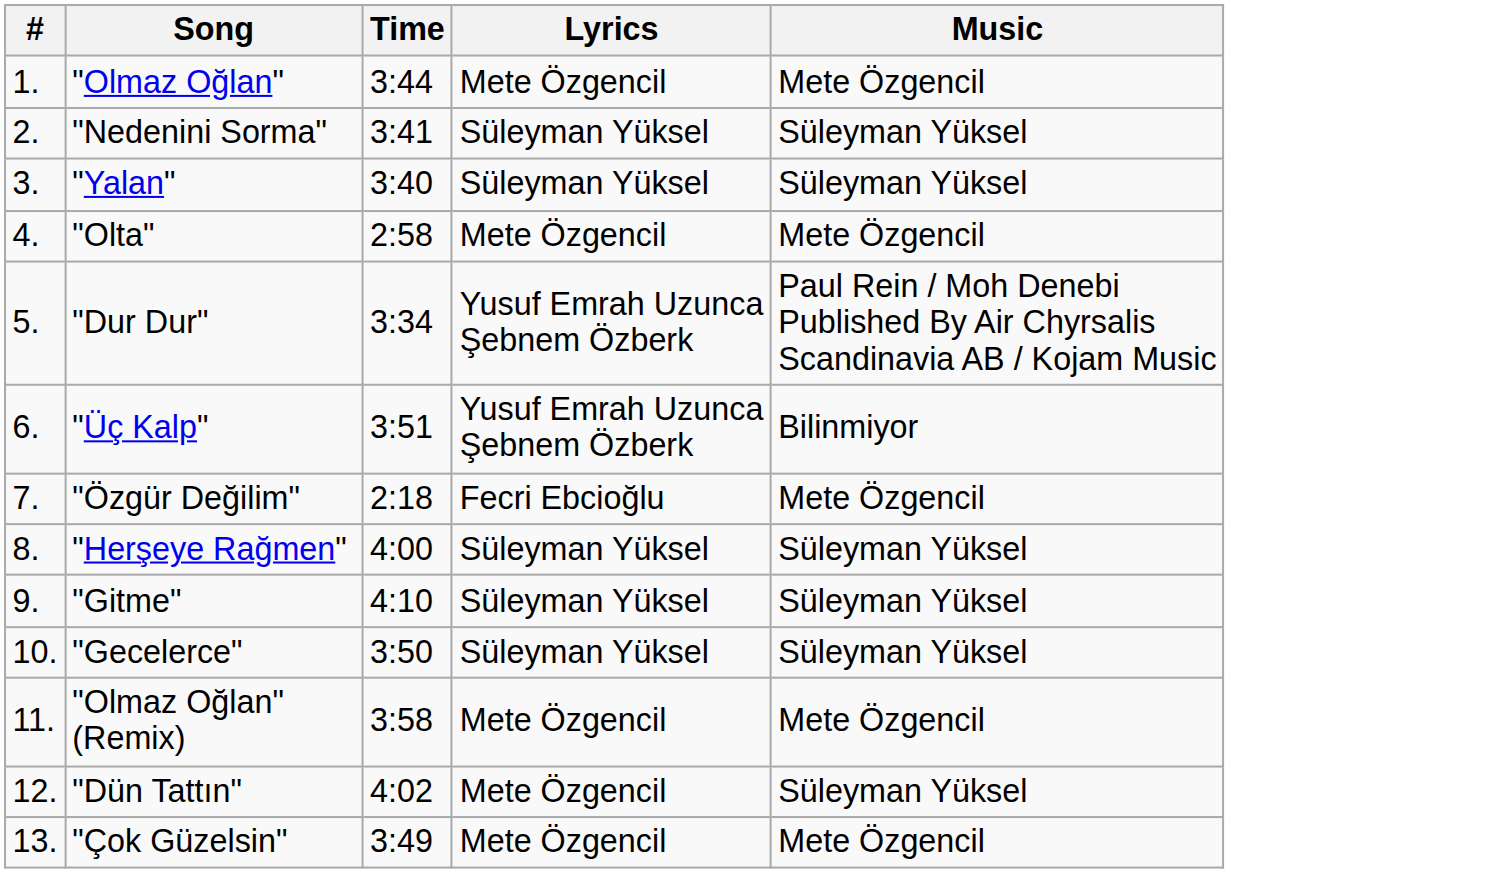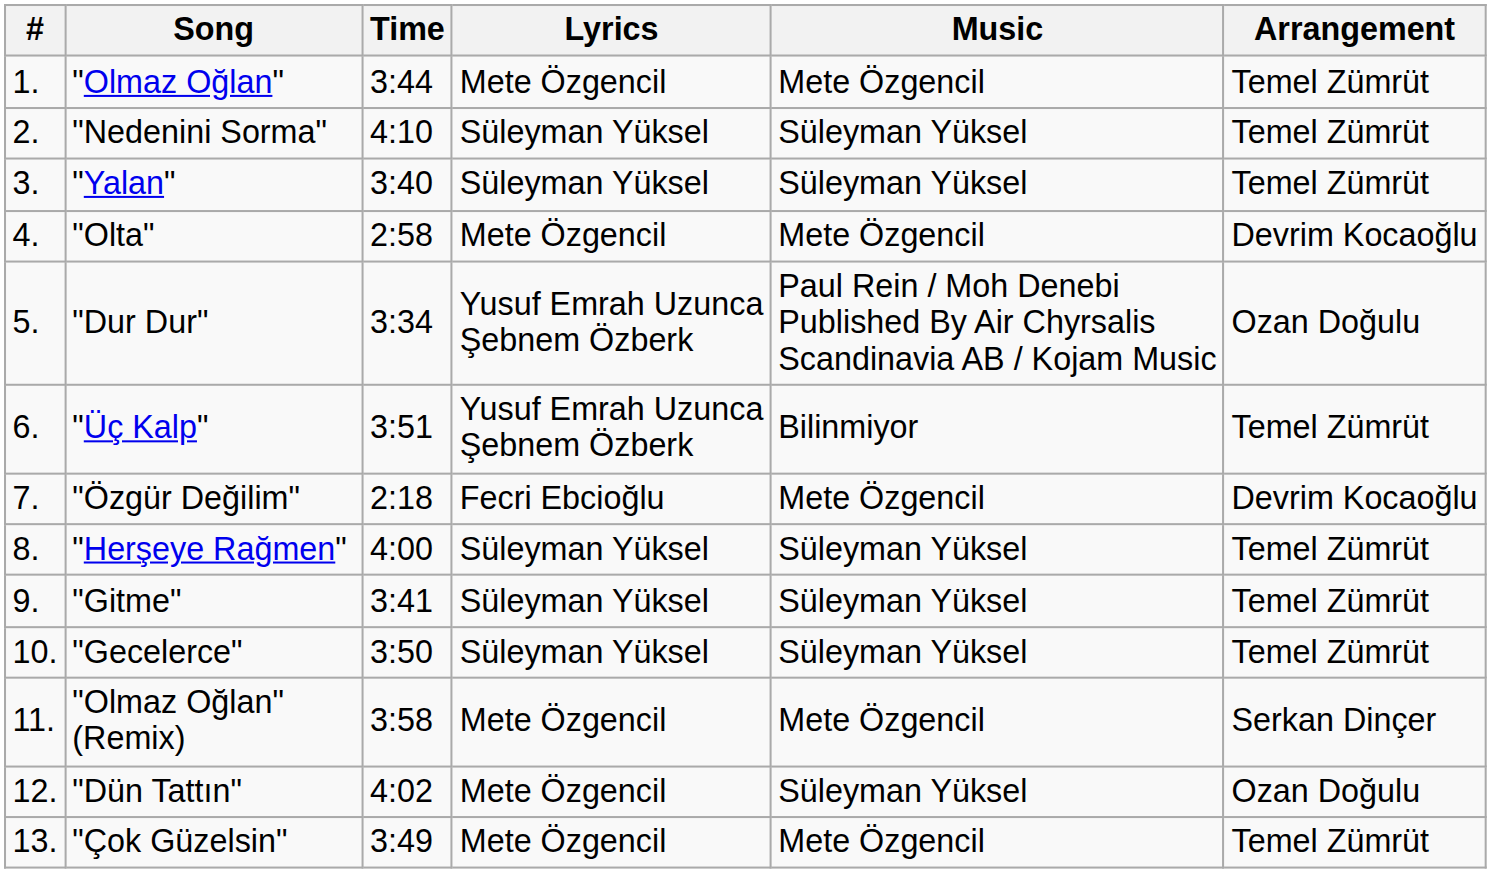+ column: Arrangement | Temel Zümrüt | Temel Zümrüt | Temel Zümrüt | Devrim Kocaoğlu | Ozan Doğulu | Temel Zümrüt | Devrim Kocaoğlu | Temel Zümrüt | Temel Zümrüt | Temel Zümrüt | Serkan Dinçer | Ozan Doğulu | Temel Zümrüt
"Nedenini Sorma" | Time: 3:41 -> 4:10
"Gitme" | Time: 4:10 -> 3:41
